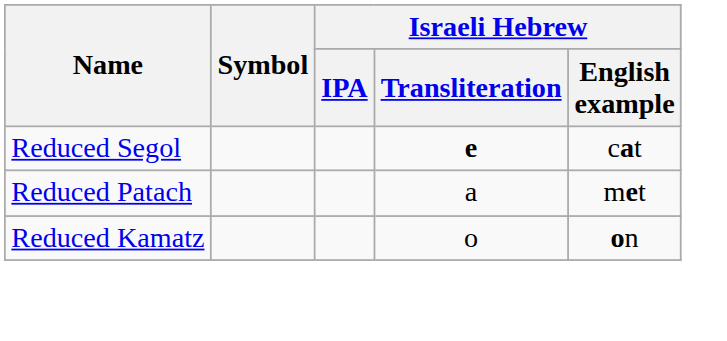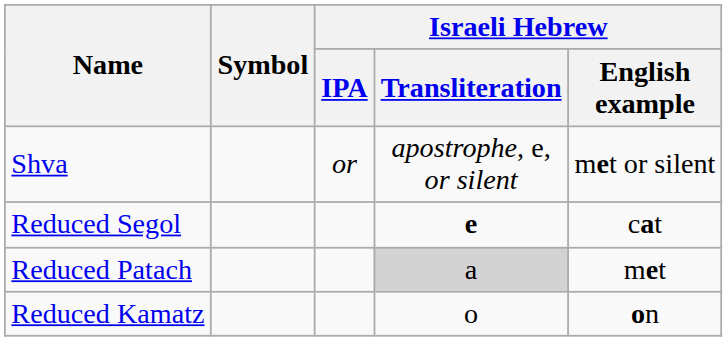+ row: Shva | or | apostrophe, e, or silent | met or silent
Reduced Patach | Israeli Hebrew / Transliteration: no background -> lightgrey background
